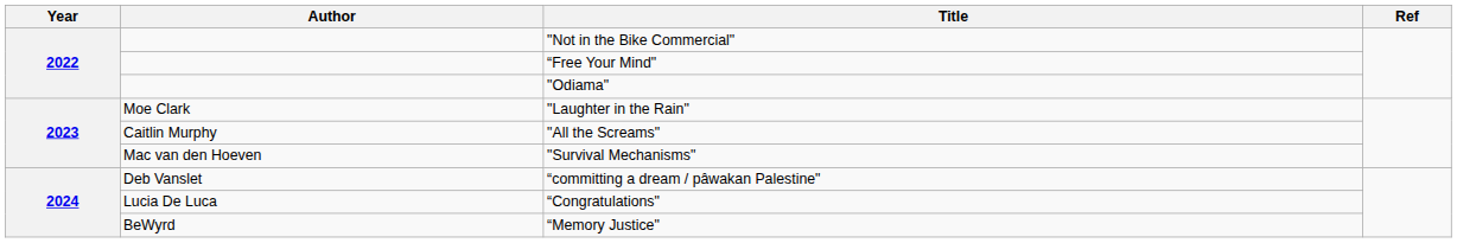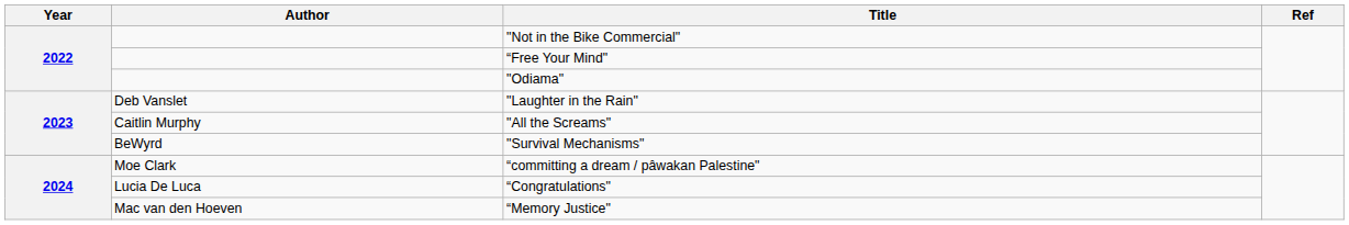"Laughter in the Rain" | Author: Moe Clark -> Deb Vanslet
"Survival Mechanisms" | Author: Mac van den Hoeven -> BeWyrd
“committing a dream / pâwakan Palestine" | Author: Deb Vanslet -> Moe Clark
“Memory Justice" | Author: BeWyrd -> Mac van den Hoeven
